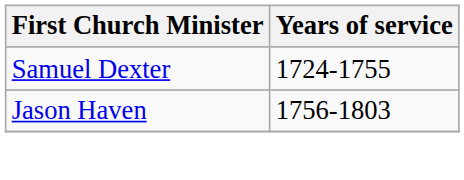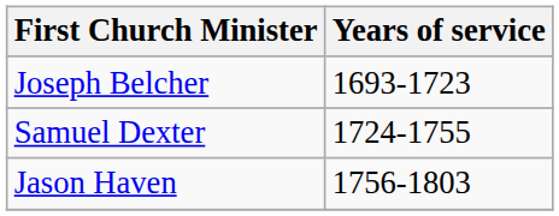+ row: Joseph Belcher | 1693-1723
